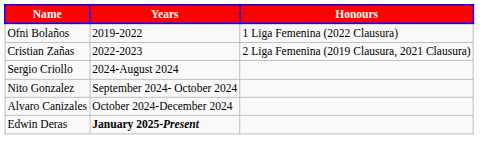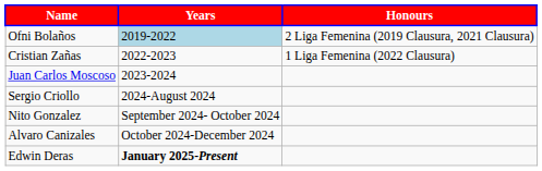Ofni Bolaños | Years: no background -> lightblue background
Ofni Bolaños | Honours: 1 Liga Femenina (2022 Clausura) -> 2 Liga Femenina (2019 Clausura, 2021 Clausura)
Cristian Zañas | Honours: 2 Liga Femenina (2019 Clausura, 2021 Clausura) -> 1 Liga Femenina (2022 Clausura)
+ row: Juan Carlos Moscoso | 2023-2024
